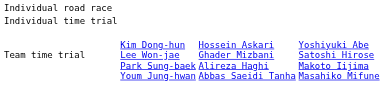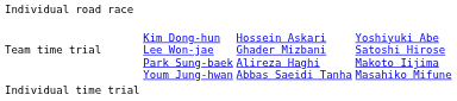rows swapped: Individual time trial <-> Team time trial
